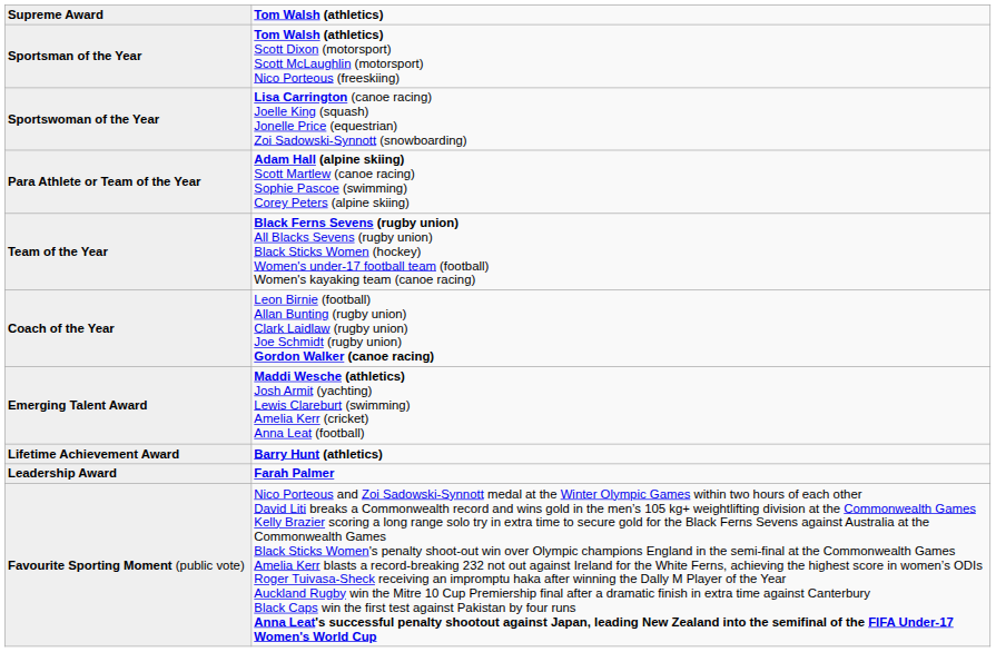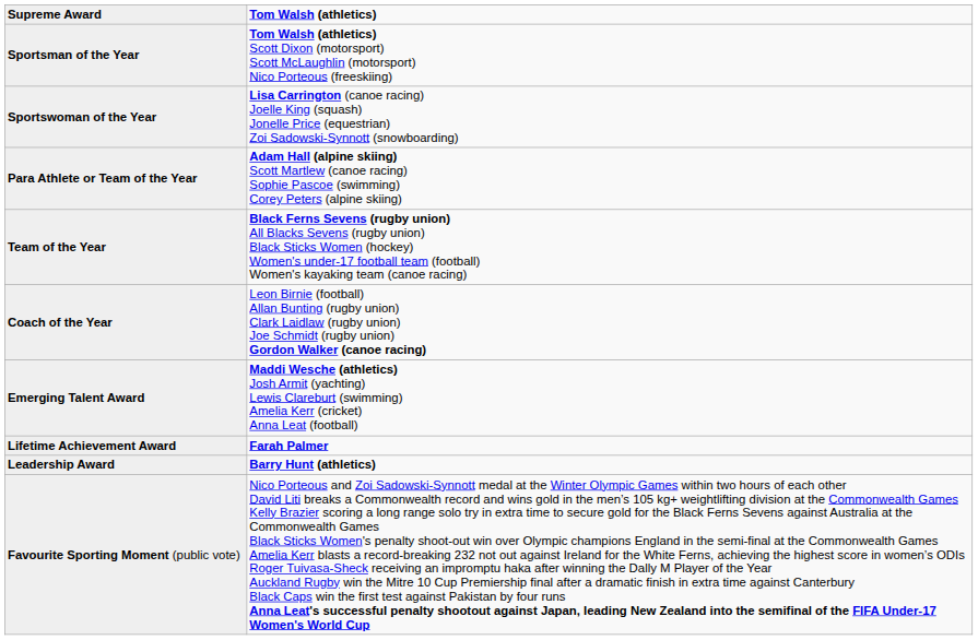Lifetime Achievement Award | Tom Walsh (athletics): Barry Hunt (athletics) -> Farah Palmer
Leadership Award | Tom Walsh (athletics): Farah Palmer -> Barry Hunt (athletics)
